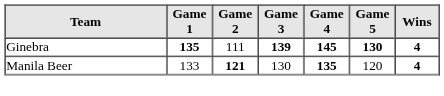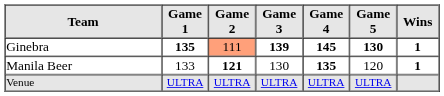Ginebra | Game 2: no background -> lightsalmon background
Ginebra | Wins: 4 -> 1
Manila Beer | Wins: 4 -> 1
+ row: Venue | ULTRA | ULTRA | ULTRA | ULTRA | ULTRA
